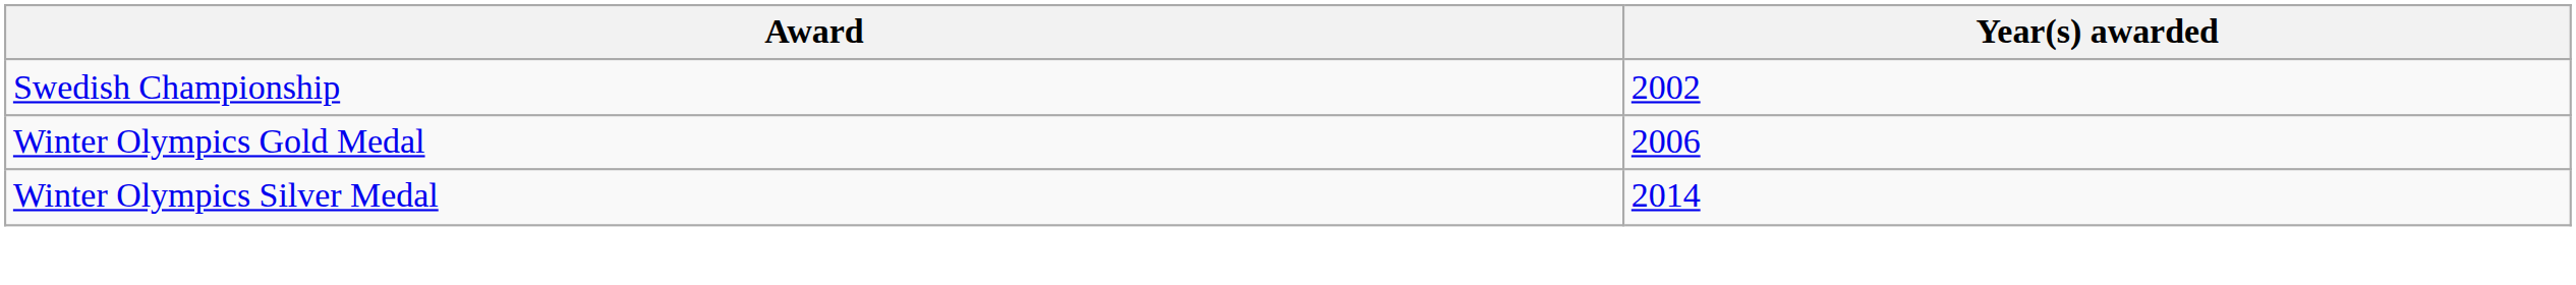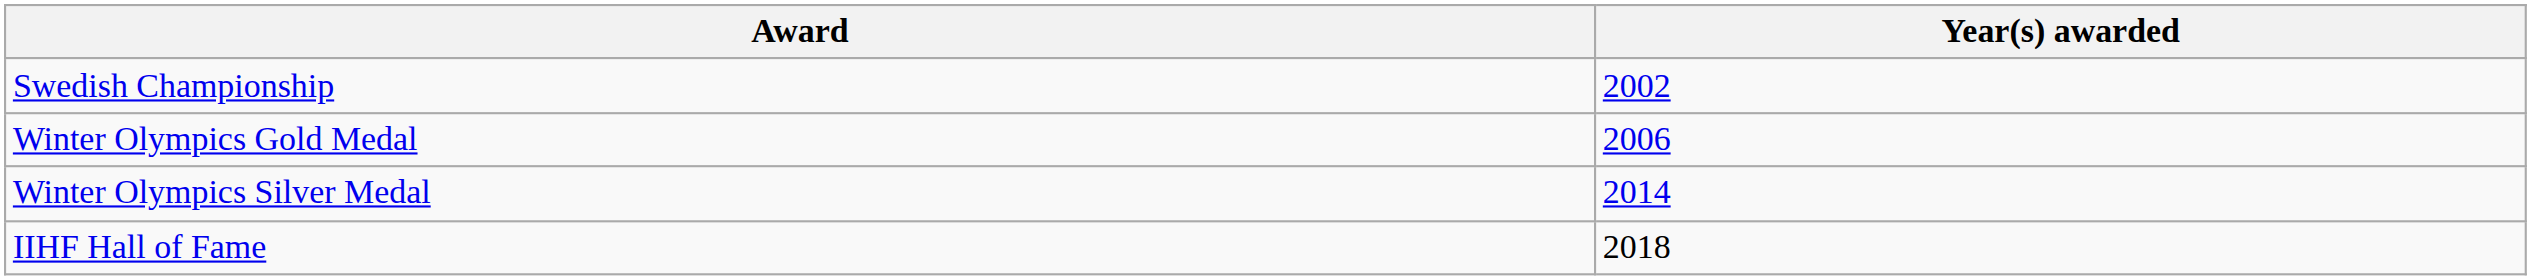+ row: IIHF Hall of Fame | 2018
